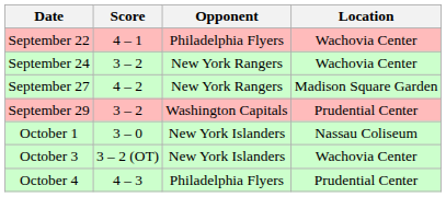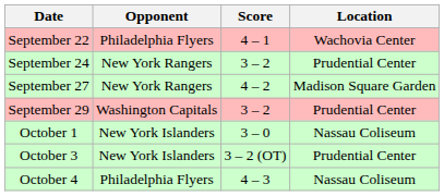columns swapped: Score <-> Opponent
September 24 | Location: Wachovia Center -> Prudential Center
October 3 | Location: Wachovia Center -> Prudential Center
October 4 | Location: Prudential Center -> Nassau Coliseum
